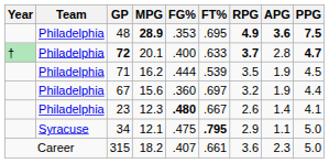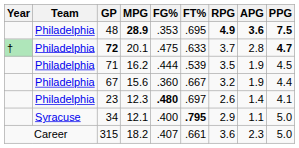72 | FG%: .400 -> .475
72 | RPG: bold -> normal
67 | FT%: .697 -> .667
23 | FT%: .667 -> .697
34 | FG%: .475 -> .400
